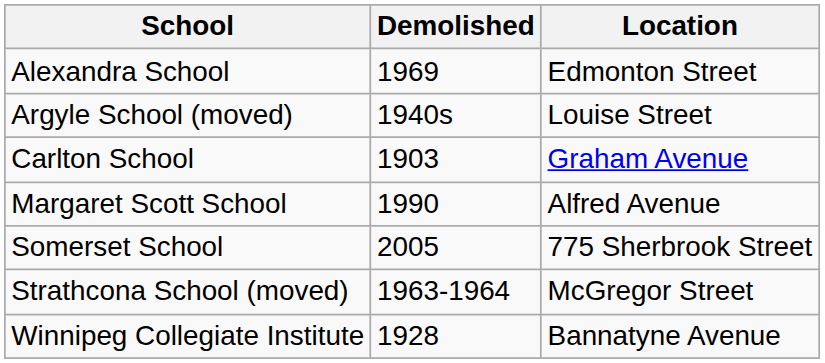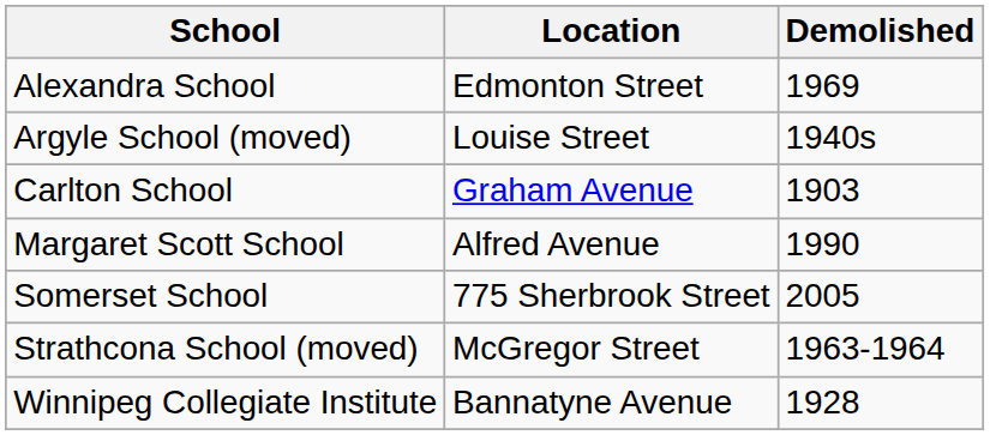columns swapped: Location <-> Demolished
